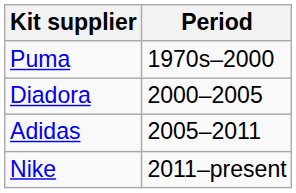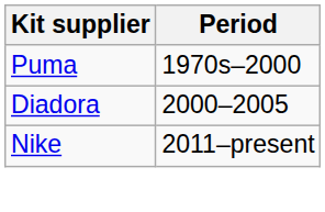- row: Adidas | 2005–2011
